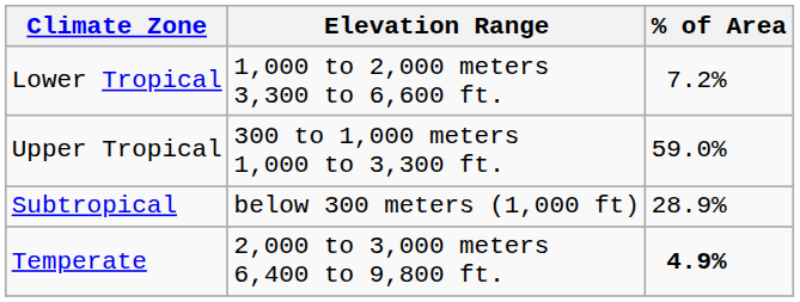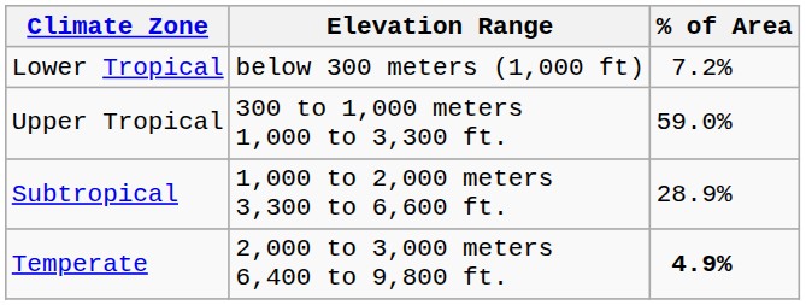Lower Tropical | Elevation Range: 1,000 to 2,000 meters 3,300 to 6,600 ft. -> below 300 meters (1,000 ft)
Subtropical | Elevation Range: below 300 meters (1,000 ft) -> 1,000 to 2,000 meters 3,300 to 6,600 ft.
